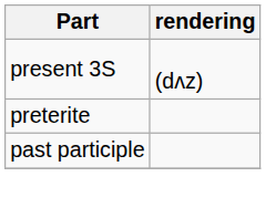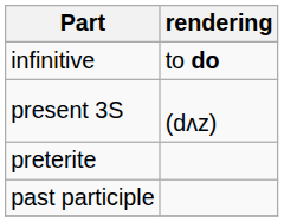+ row: infinitive | to do
